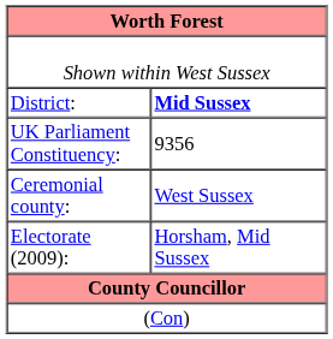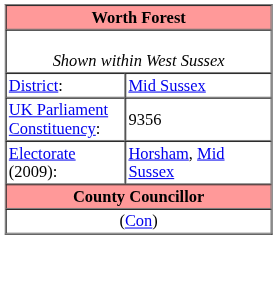District: | column 2: bold -> normal
- row: Ceremonial county: | West Sussex
